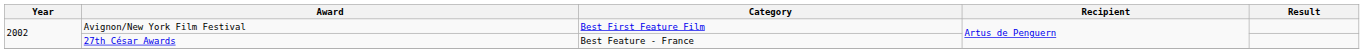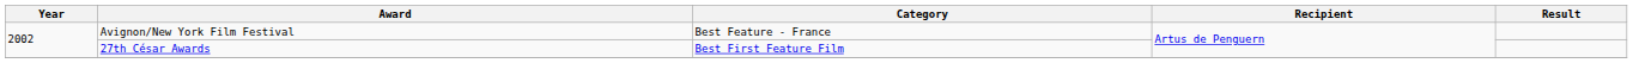Avignon/New York Film Festival | Category: Best First Feature Film -> Best Feature - France
27th César Awards | Category: Best Feature - France -> Best First Feature Film
